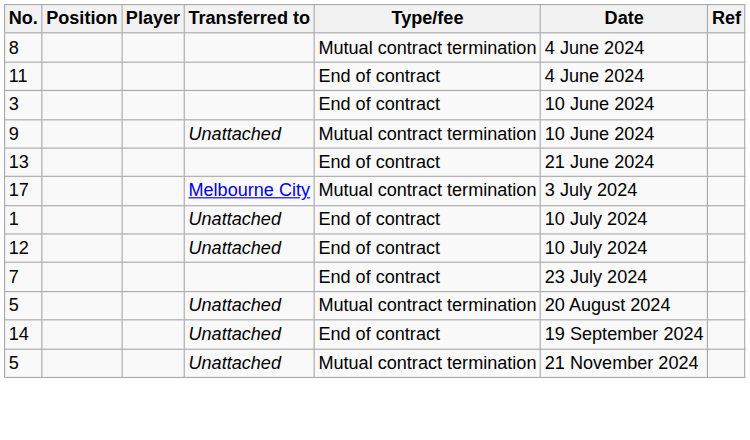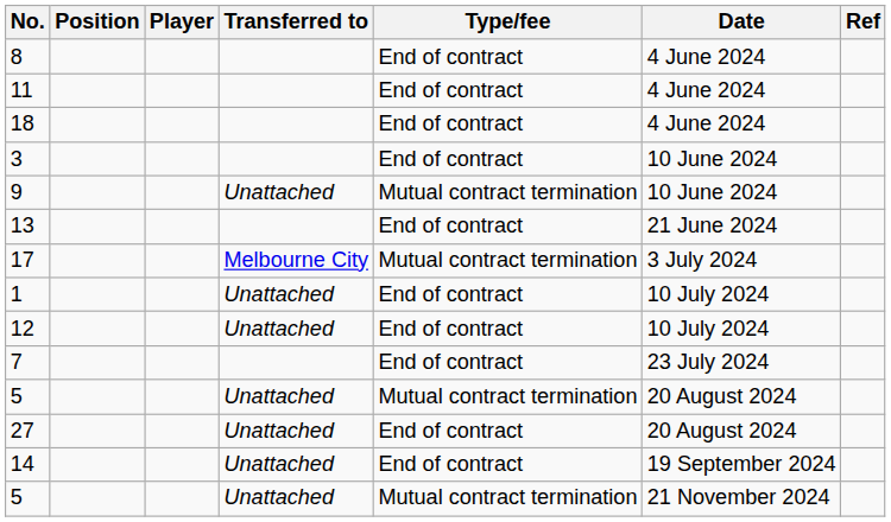8 | Type/fee: Mutual contract termination -> End of contract
+ row: 18 | End of contract | 4 June 2024
+ row: 27 | Unattached | End of contract | 20 August 2024
